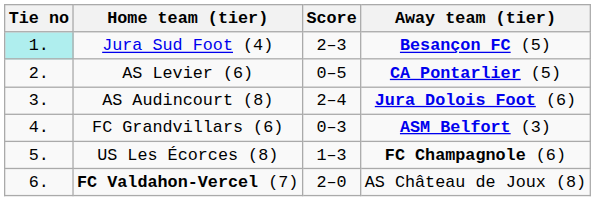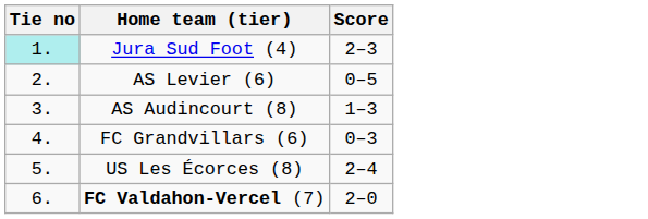- column: Away team (tier) | Besançon FC (5) | CA Pontarlier (5) | Jura Dolois Foot (6) | ASM Belfort (3) | FC Champagnole (6) | AS Château de Joux (8)
AS Audincourt (8) | Score: 2–4 -> 1–3
US Les Écorces (8) | Score: 1–3 -> 2–4
